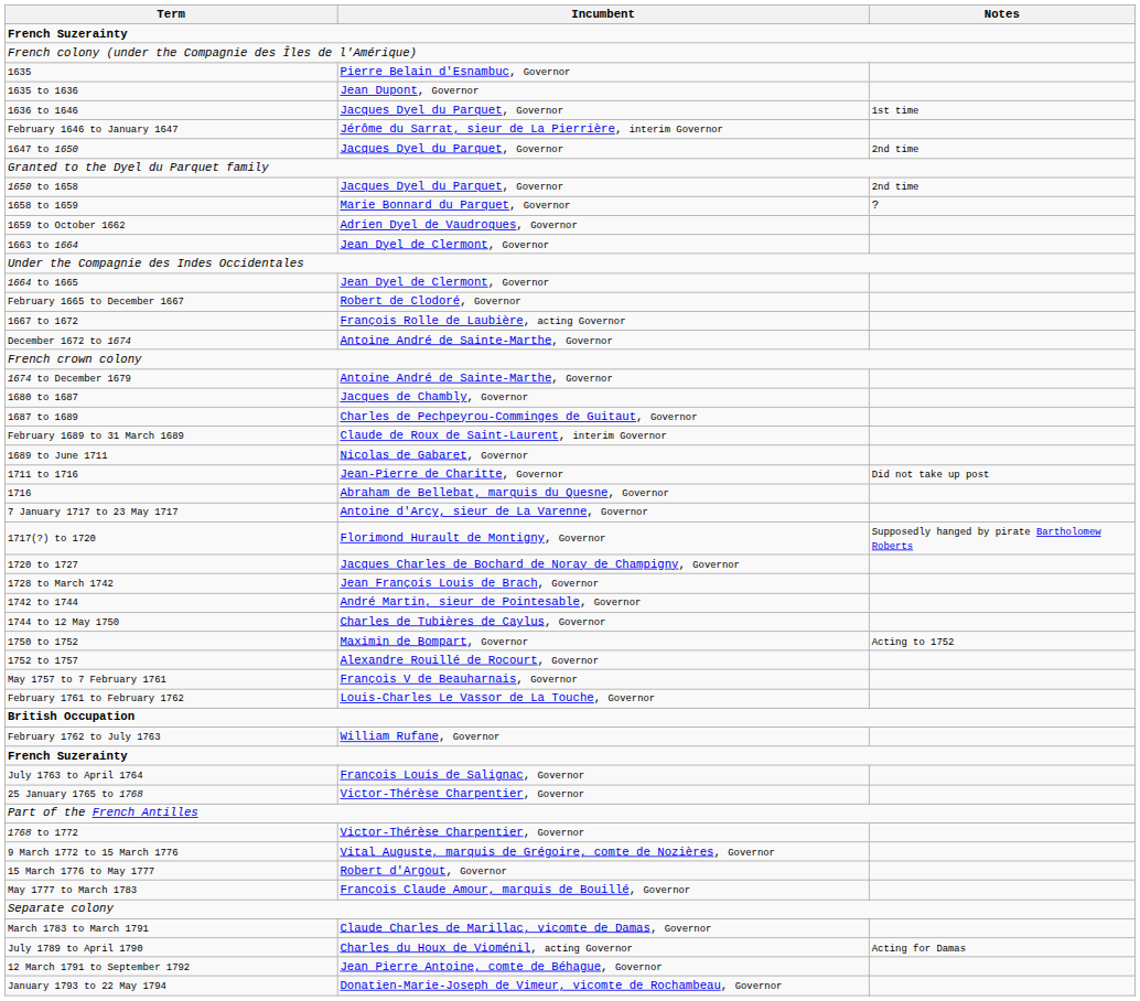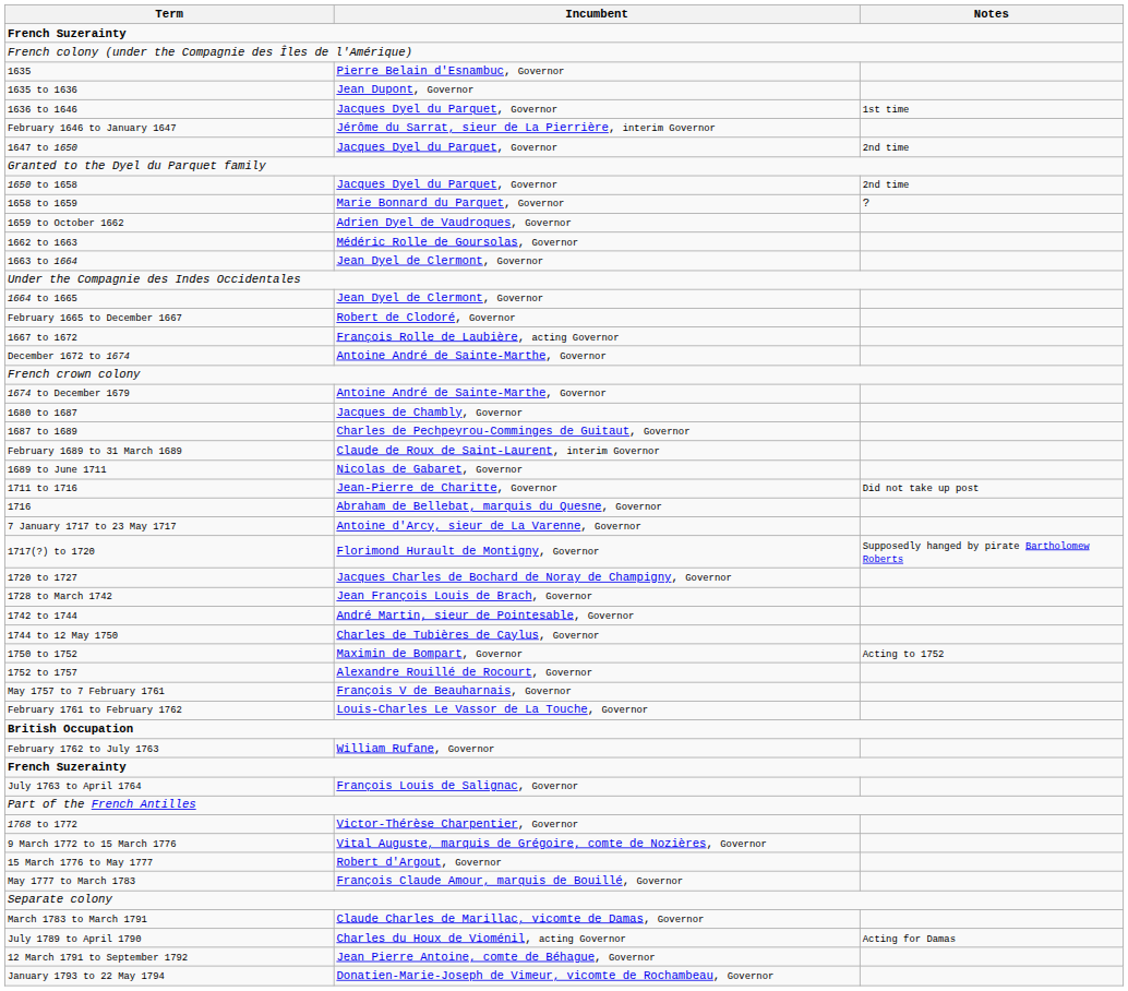+ row: 1662 to 1663 | Médéric Rolle de Goursolas, Governor
- row: 25 January 1765 to 1768 | Victor-Thérèse Charpentier, Governor
